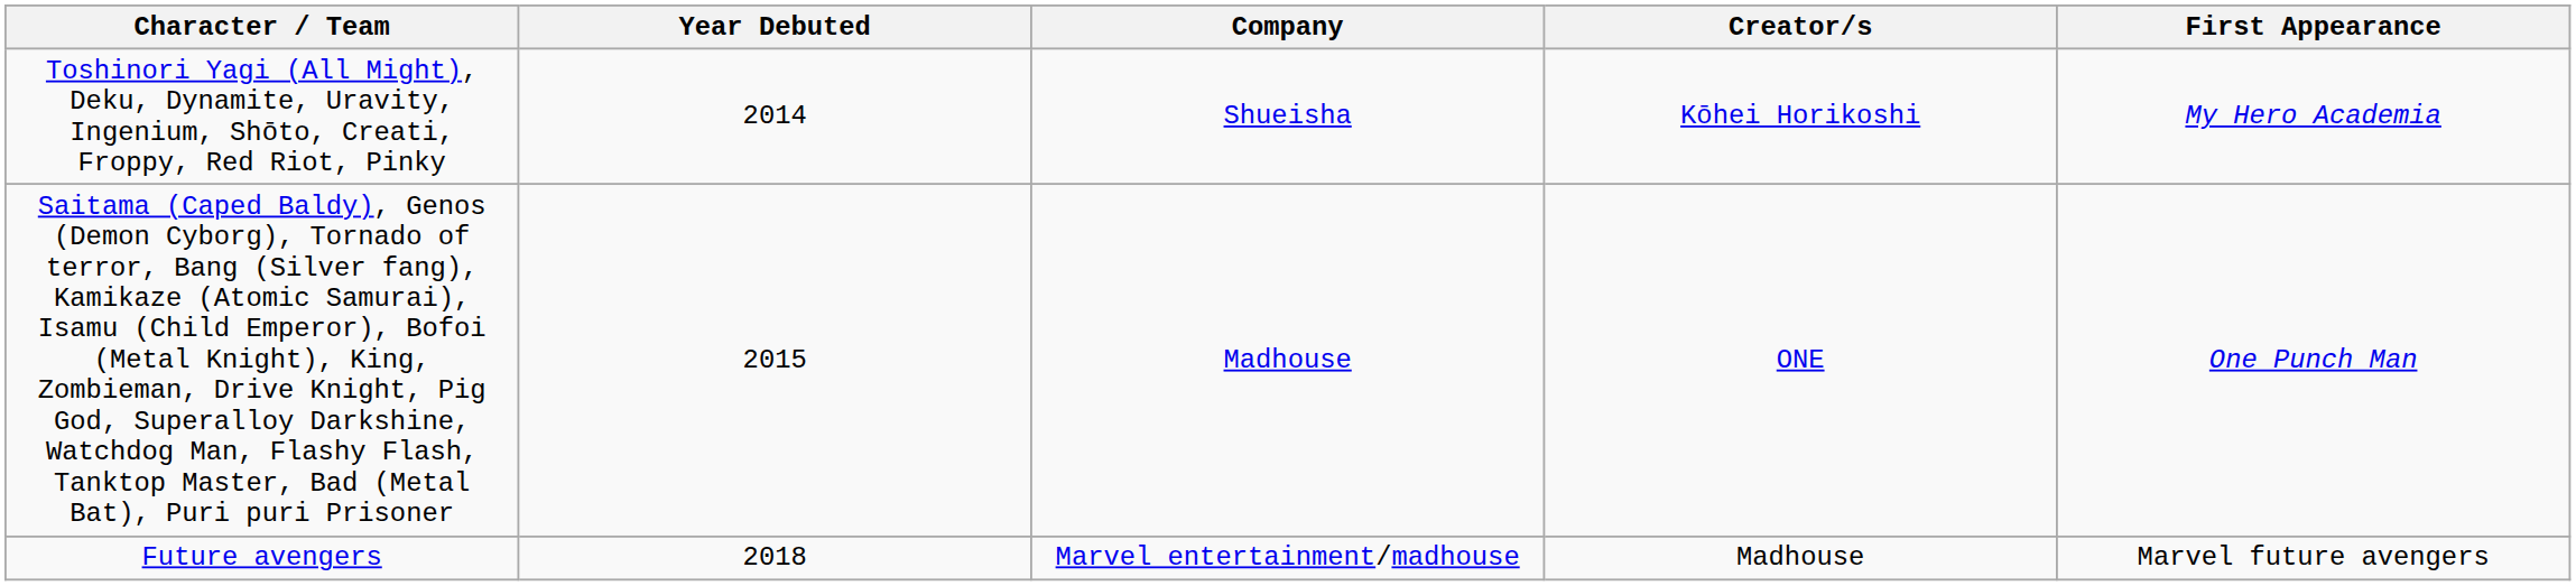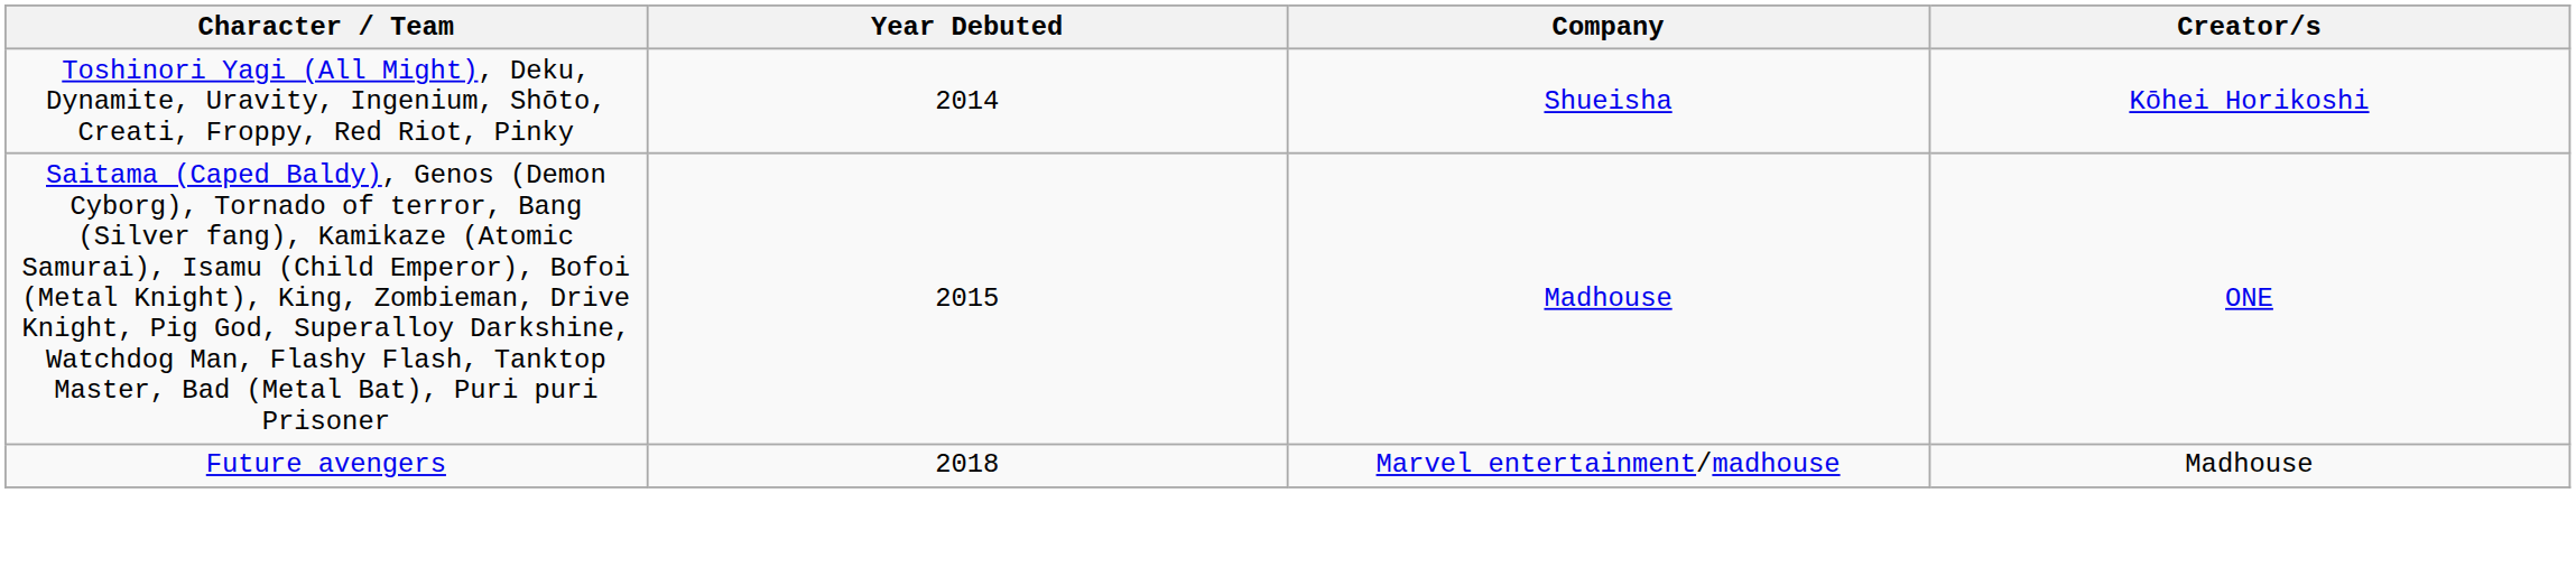- column: First Appearance | My Hero Academia | One Punch Man | Marvel future avengers
